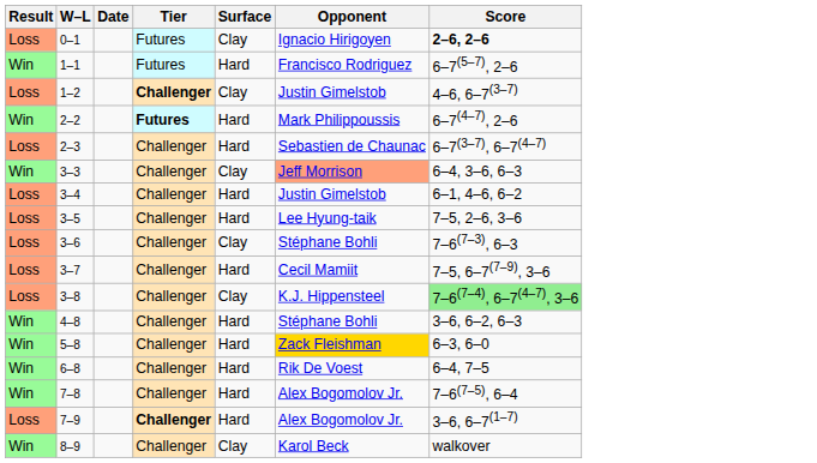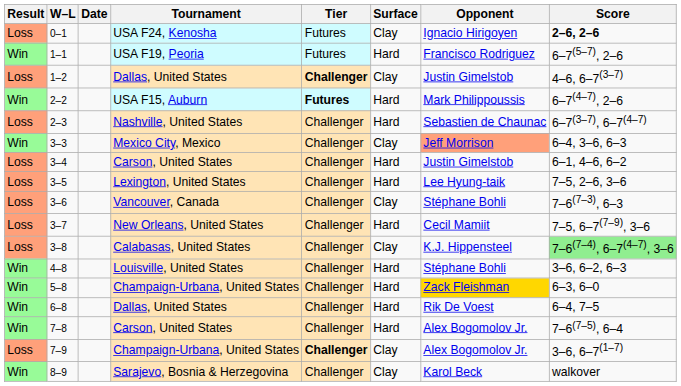+ column: Tournament | USA F24, Kenosha | USA F19, Peoria | Dallas, United States | USA F15, Auburn | Nashville, United States | Mexico City, Mexico | Carson, United States | Lexington, United States | Vancouver, Canada | New Orleans, United States | Calabasas, United States | Louisville, United States | Champaign-Urbana, United States | Dallas, United States | Carson, United States | Champaign-Urbana, United States | Sarajevo, Bosnia & Herzegovina
7–9 | Surface: Hard -> Clay
